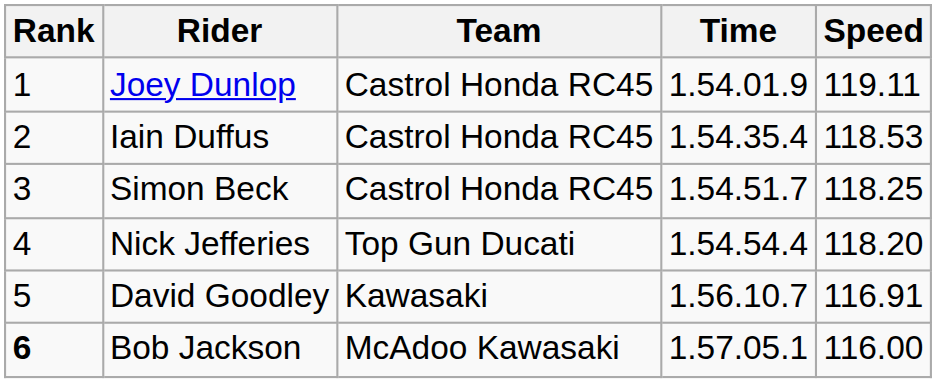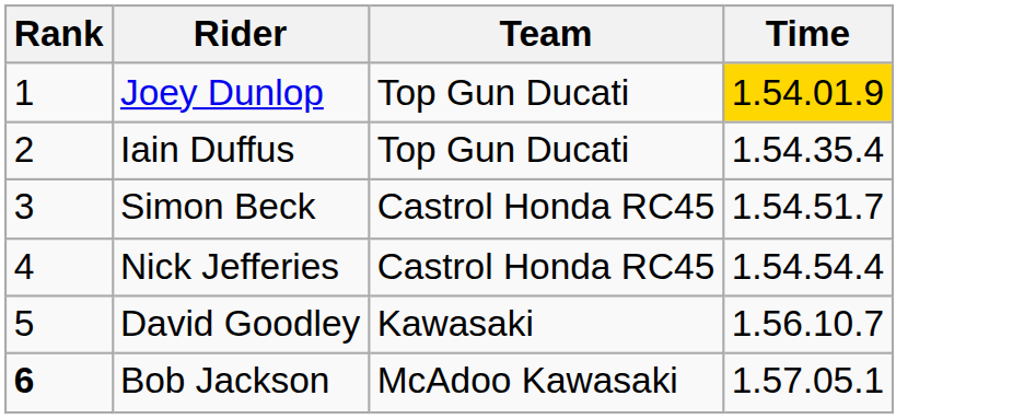- column: Speed | 119.11 | 118.53 | 118.25 | 118.20 | 116.91 | 116.00
Joey Dunlop | Team: Castrol Honda RC45 -> Top Gun Ducati
Joey Dunlop | Time: no background -> gold background
Iain Duffus | Team: Castrol Honda RC45 -> Top Gun Ducati
Nick Jefferies | Team: Top Gun Ducati -> Castrol Honda RC45
